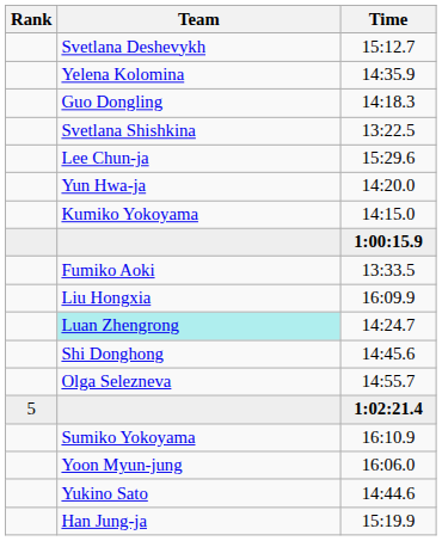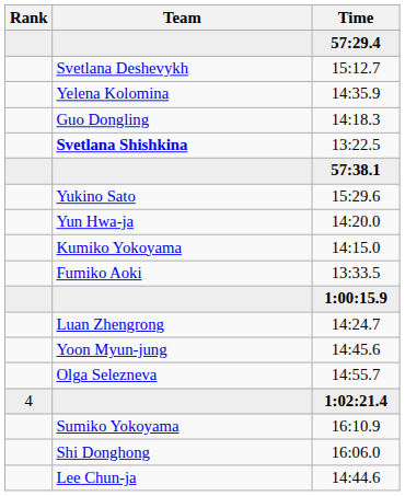+ row: 57:29.4
13:22.5 | Team: normal -> bold
+ row: 57:38.1
15:29.6 | Team: Lee Chun-ja -> Yukino Sato
rows swapped: 13:33.5 <-> 1:00:15.9
- row: Liu Hongxia | 16:09.9
14:24.7 | Team: paleturquoise background -> no background
14:45.6 | Team: Shi Donghong -> Yoon Myun-jung
1:02:21.4 | Rank: 5 -> 4
16:06.0 | Team: Yoon Myun-jung -> Shi Donghong
14:44.6 | Team: Yukino Sato -> Lee Chun-ja
- row: Han Jung-ja | 15:19.9
